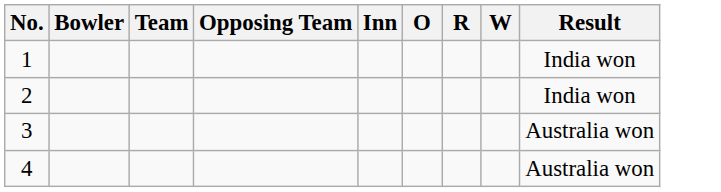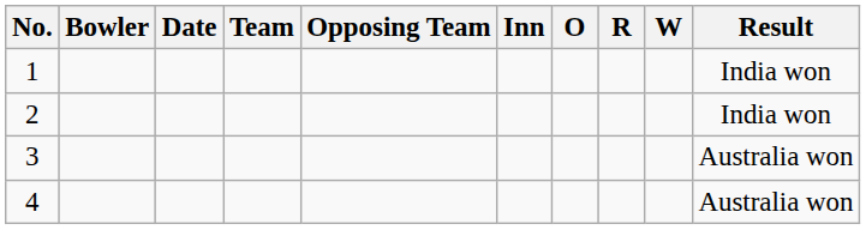+ column: Date
